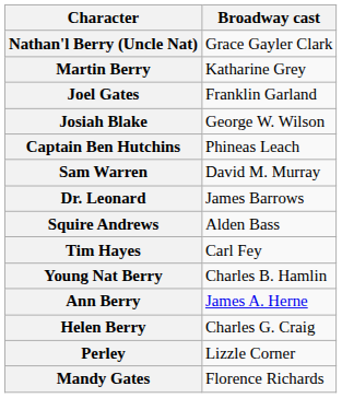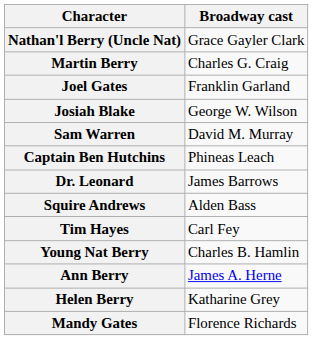Martin Berry | Broadway cast: Katharine Grey -> Charles G. Craig
rows swapped: Sam Warren <-> Captain Ben Hutchins
Helen Berry | Broadway cast: Charles G. Craig -> Katharine Grey
- row: Perley | Lizzle Corner
